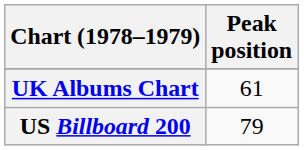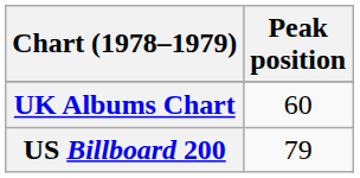UK Albums Chart | Peak position: 61 -> 60
